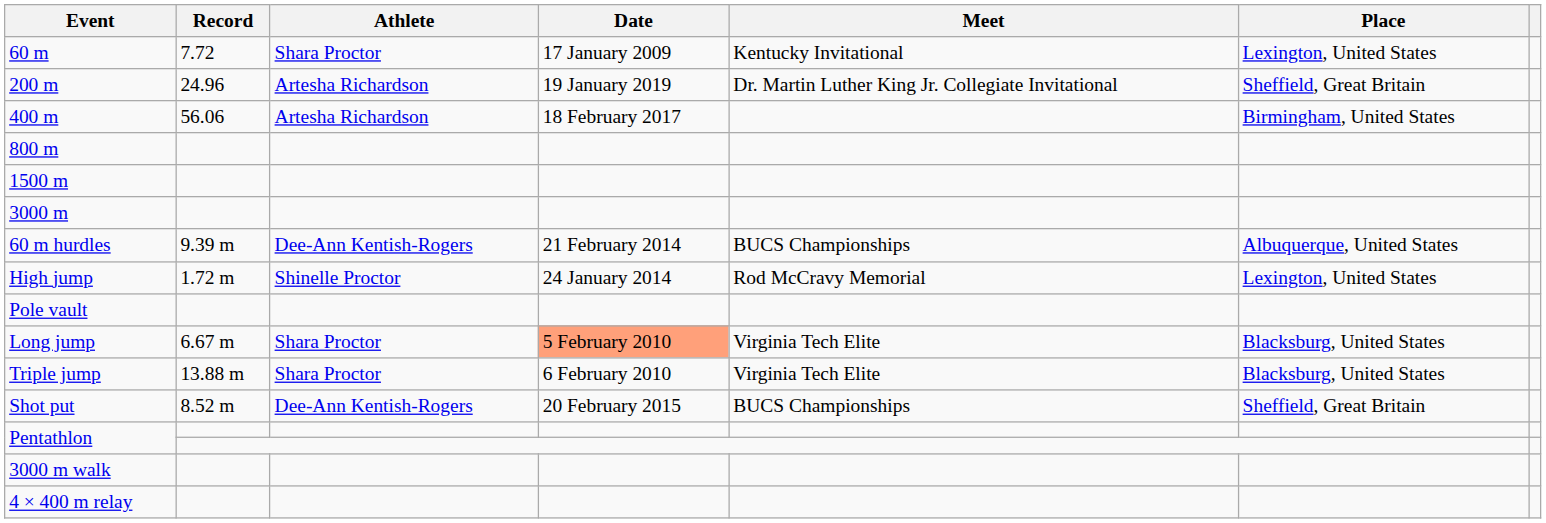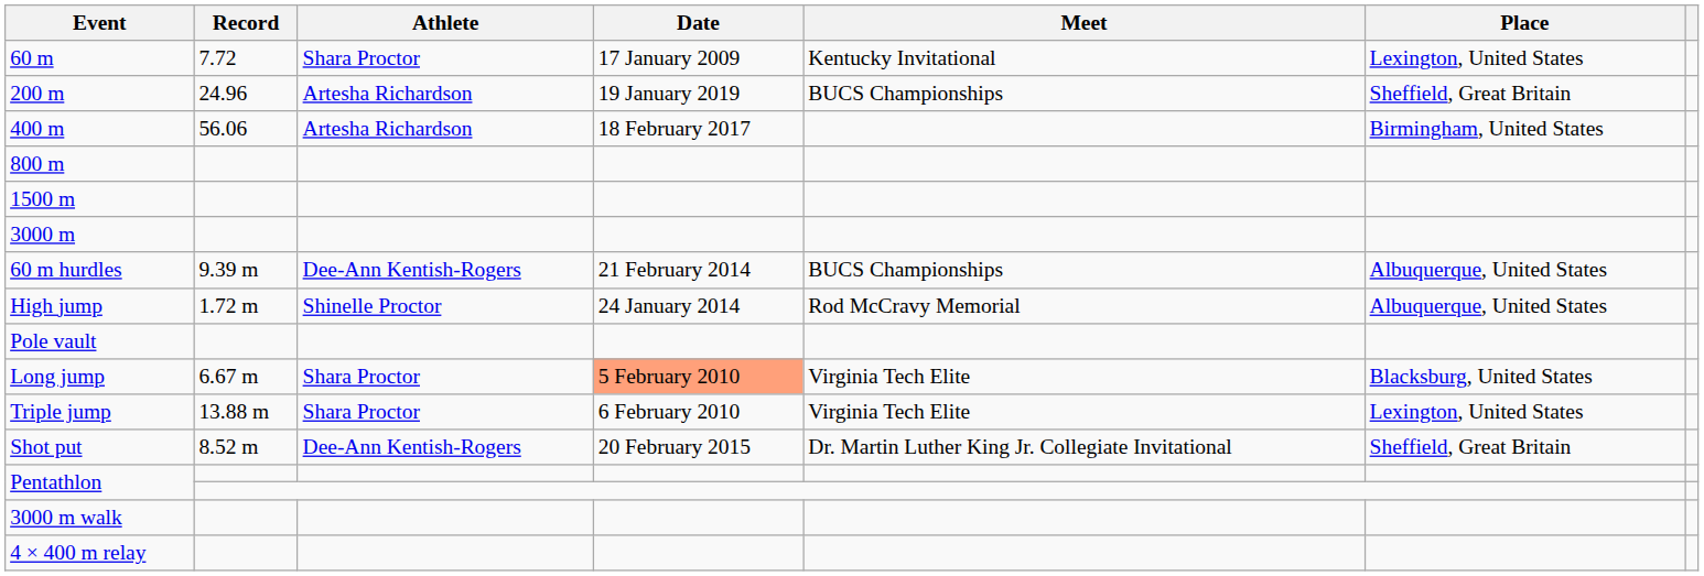200 m | Meet: Dr. Martin Luther King Jr. Collegiate Invitational -> BUCS Championships
High jump | Place: Lexington, United States -> Albuquerque, United States
Triple jump | Place: Blacksburg, United States -> Lexington, United States
Shot put | Meet: BUCS Championships -> Dr. Martin Luther King Jr. Collegiate Invitational
